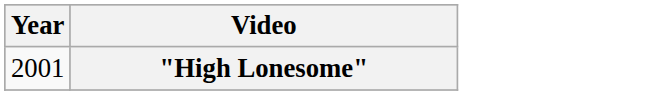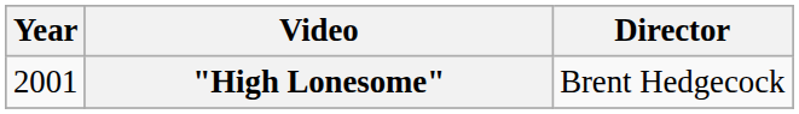+ column: Director | Brent Hedgecock
